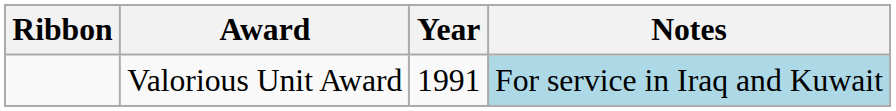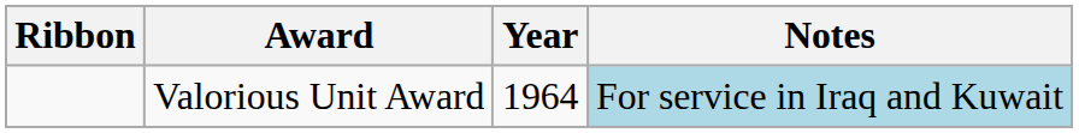Valorious Unit Award | Year: 1991 -> 1964
